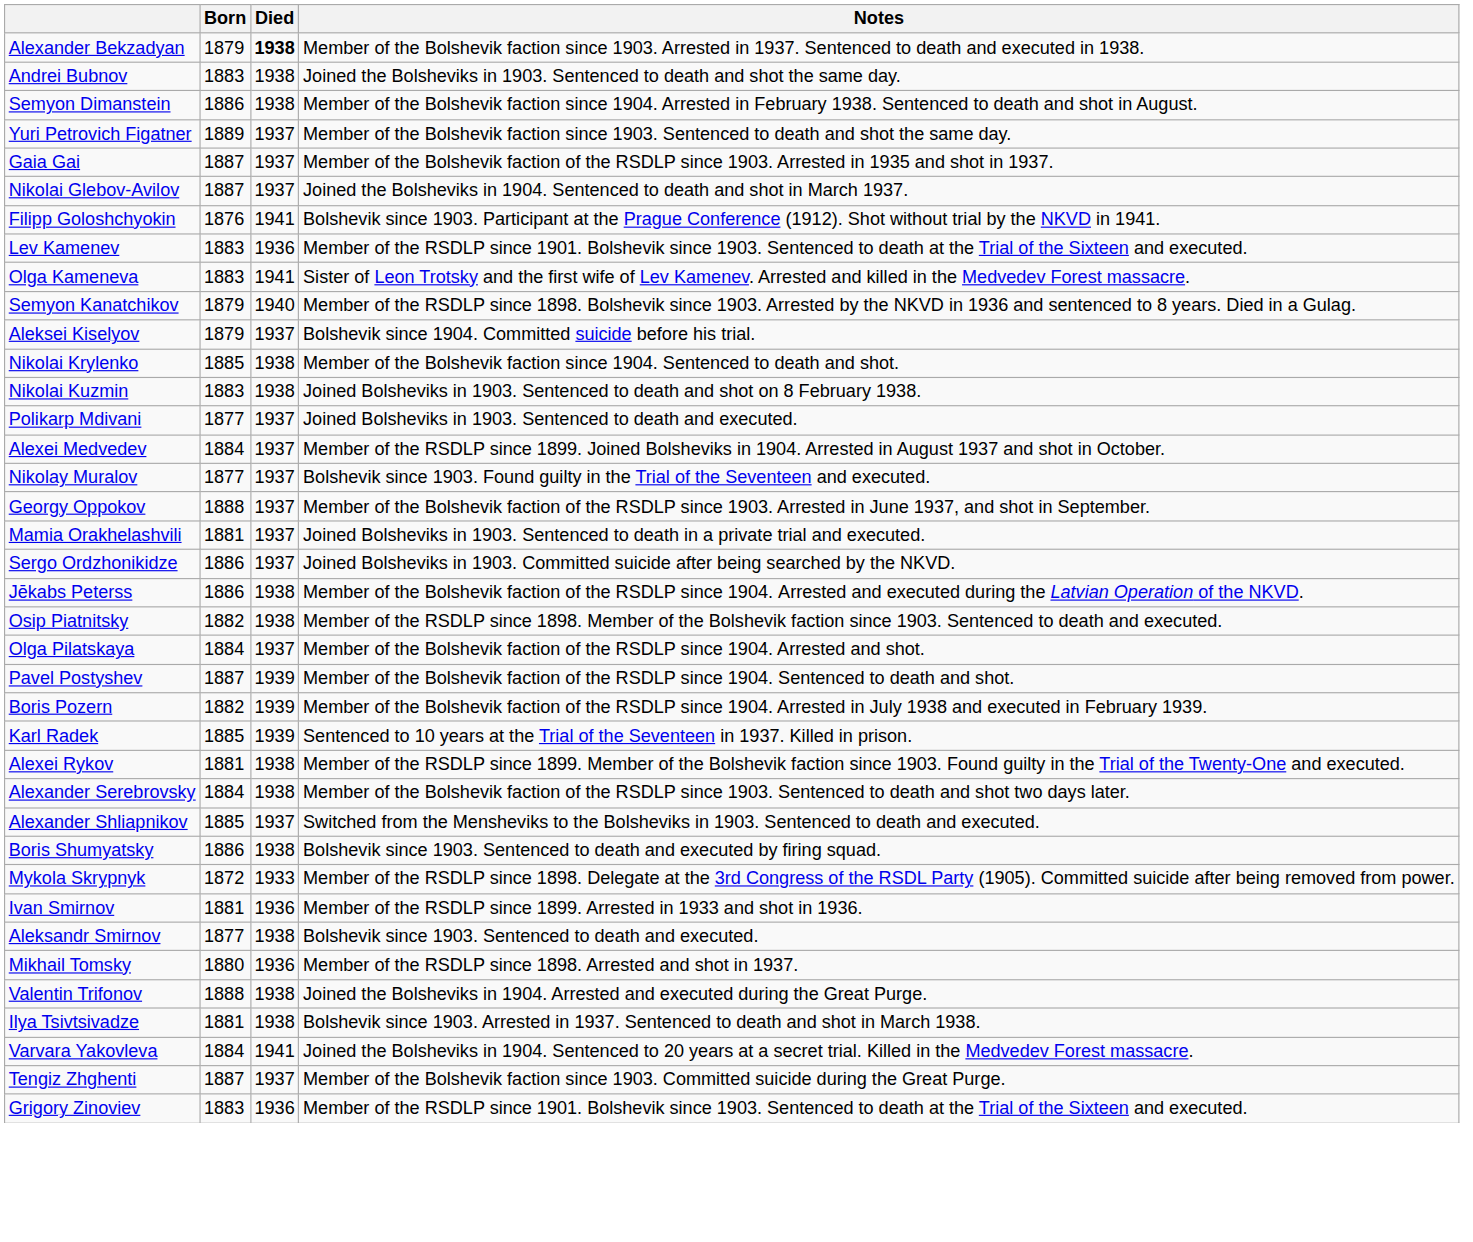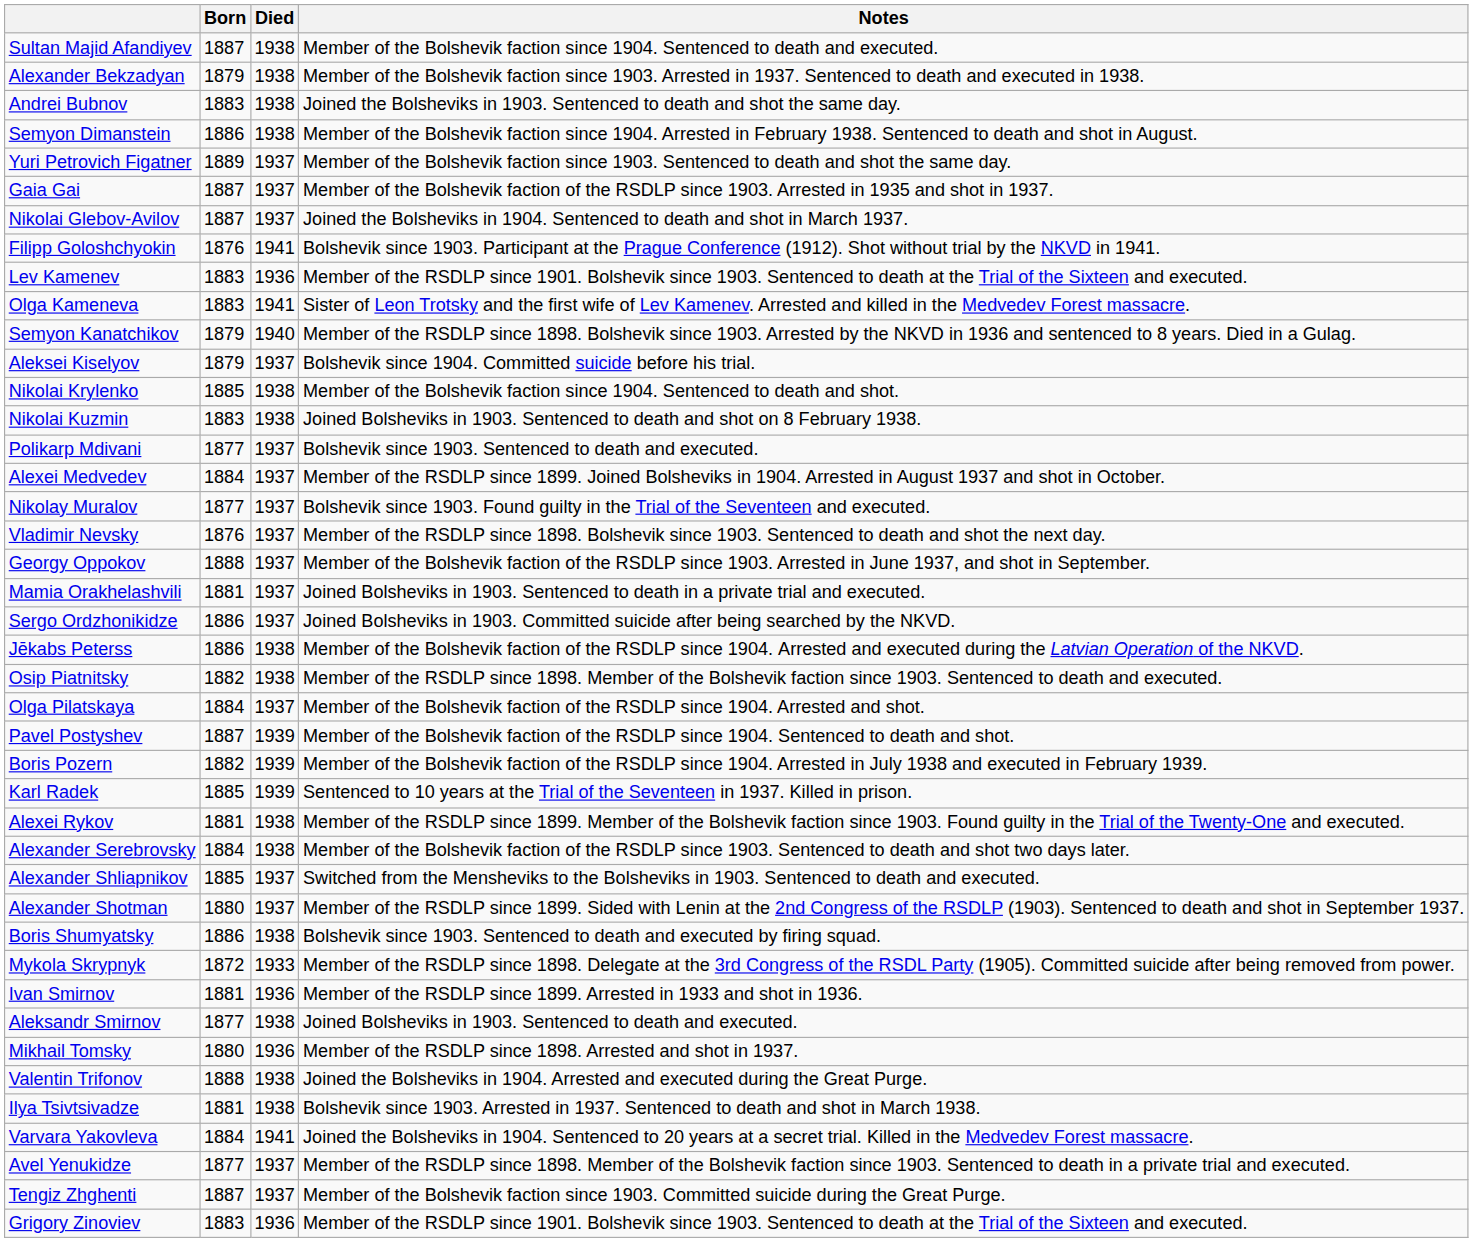+ row: Sultan Majid Afandiyev | 1887 | 1938 | Member of the Bolshevik faction since 1904. Sentenced to death and executed.
Alexander Bekzadyan | Died: bold -> normal
Polikarp Mdivani | Notes: Joined Bolsheviks in 1903. Sentenced to death and executed. -> Bolshevik since 1903. Sentenced to death and executed.
+ row: Vladimir Nevsky | 1876 | 1937 | Member of the RSDLP since 1898. Bolshevik since 1903. Sentenced to death and shot the next day.
+ row: Alexander Shotman | 1880 | 1937 | Member of the RSDLP since 1899. Sided with Lenin at the 2nd Congress of the RSDLP (1903). Sentenced to death and shot in September 1937.
Aleksandr Smirnov | Notes: Bolshevik since 1903. Sentenced to death and executed. -> Joined Bolsheviks in 1903. Sentenced to death and executed.
+ row: Avel Yenukidze | 1877 | 1937 | Member of the RSDLP since 1898. Member of the Bolshevik faction since 1903. Sentenced to death in a private trial and executed.
